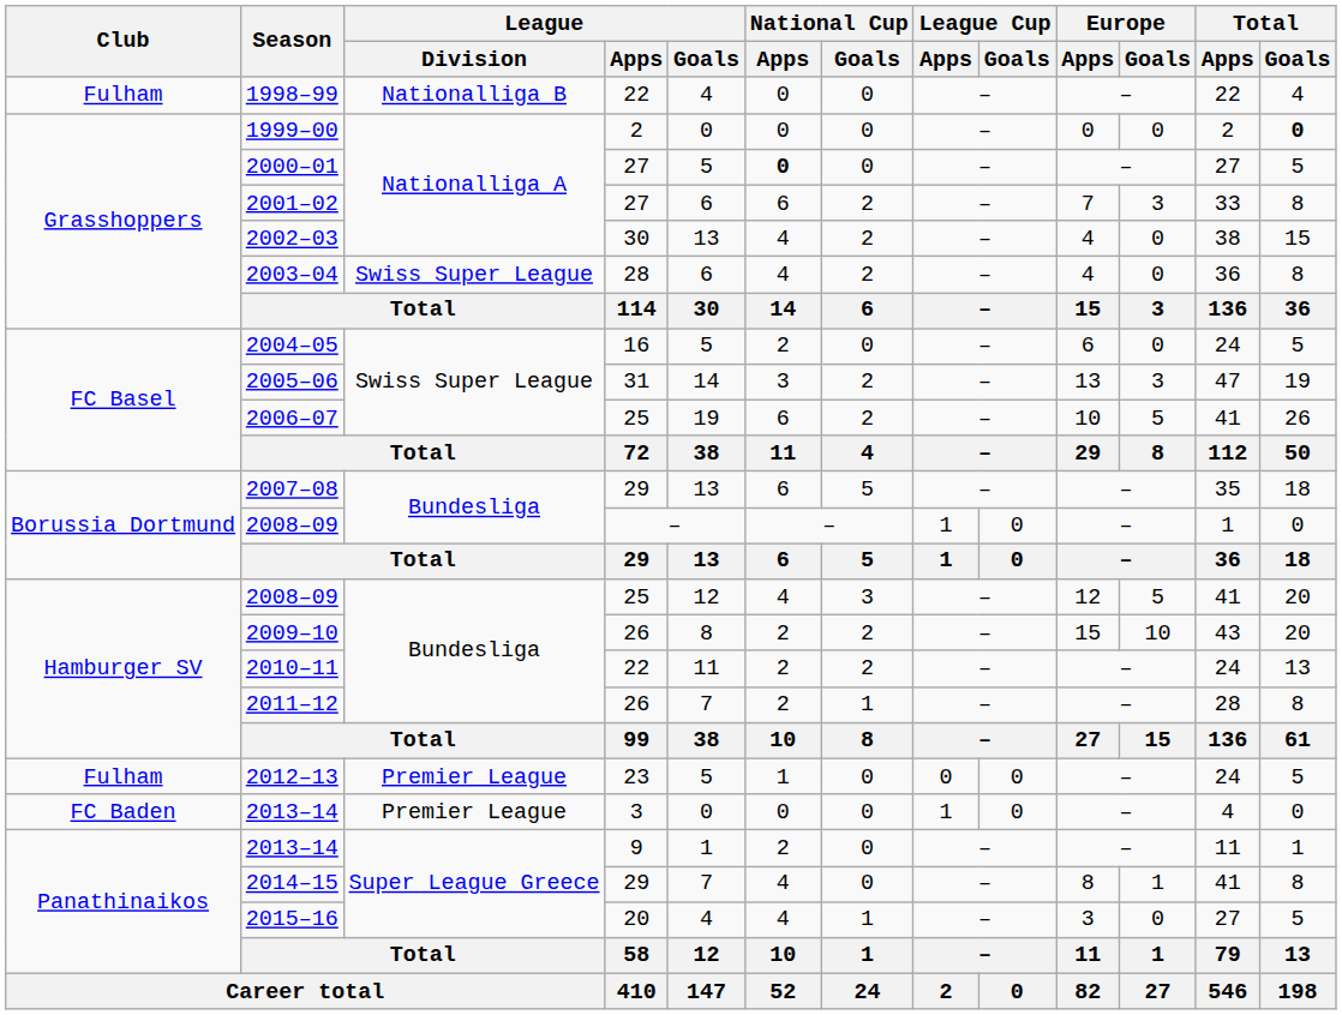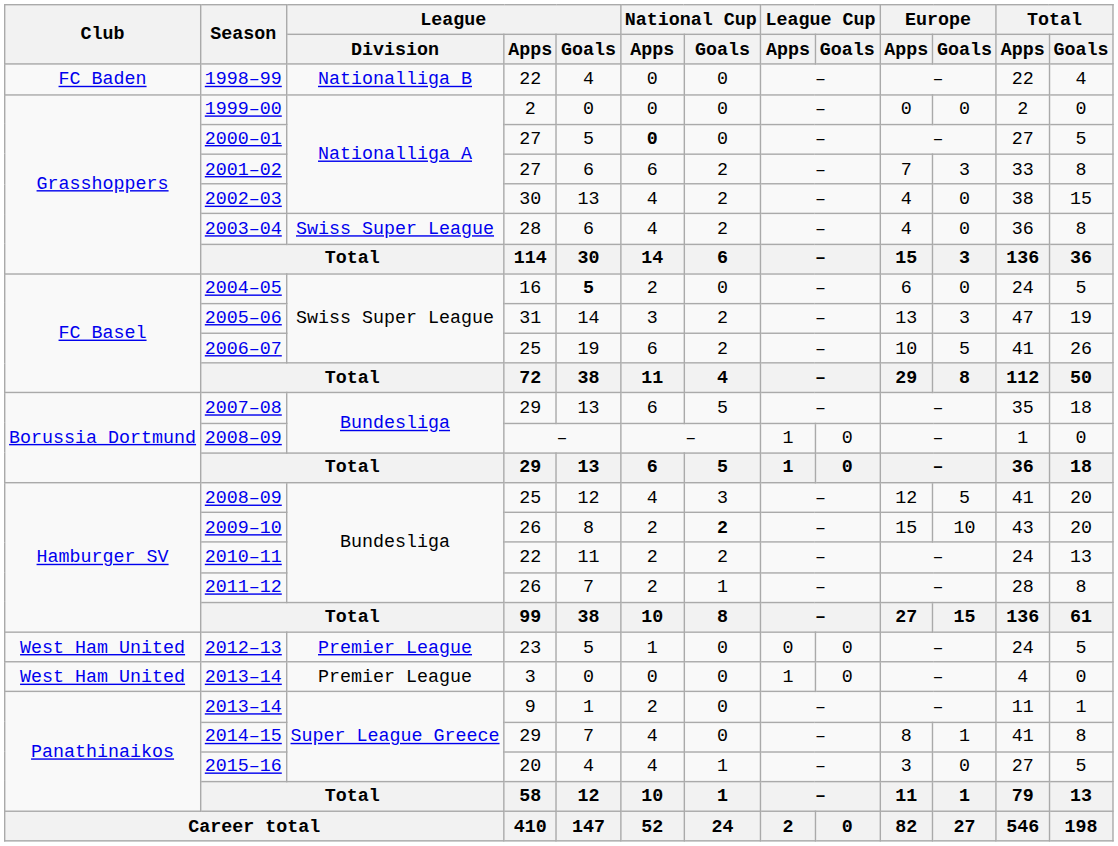1998–99 | Club: Fulham -> FC Baden
1999–00 | Total / Goals: bold -> normal
2004–05 | League / Goals: normal -> bold
2009–10 | National Cup / Goals: normal -> bold
2012–13 | Club: Fulham -> West Ham United
2013–14 / 3 | Club: FC Baden -> West Ham United
